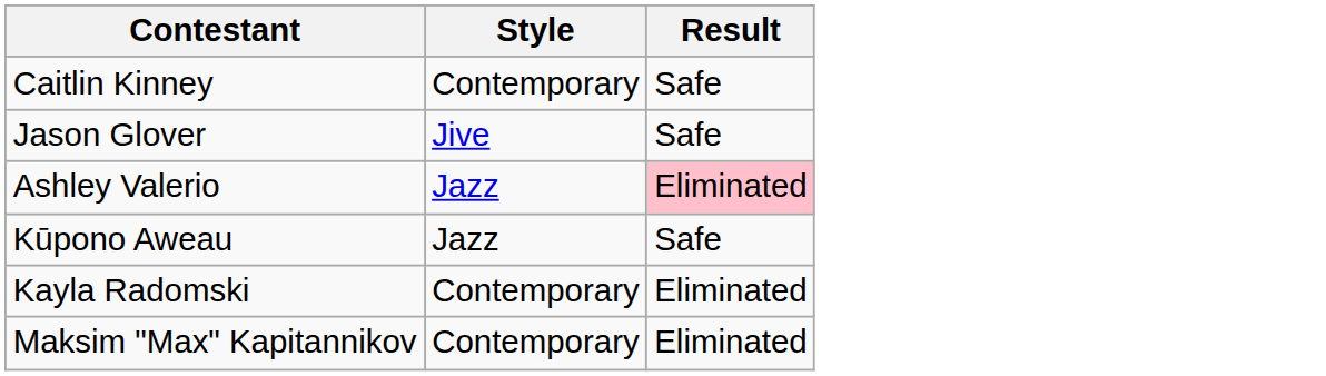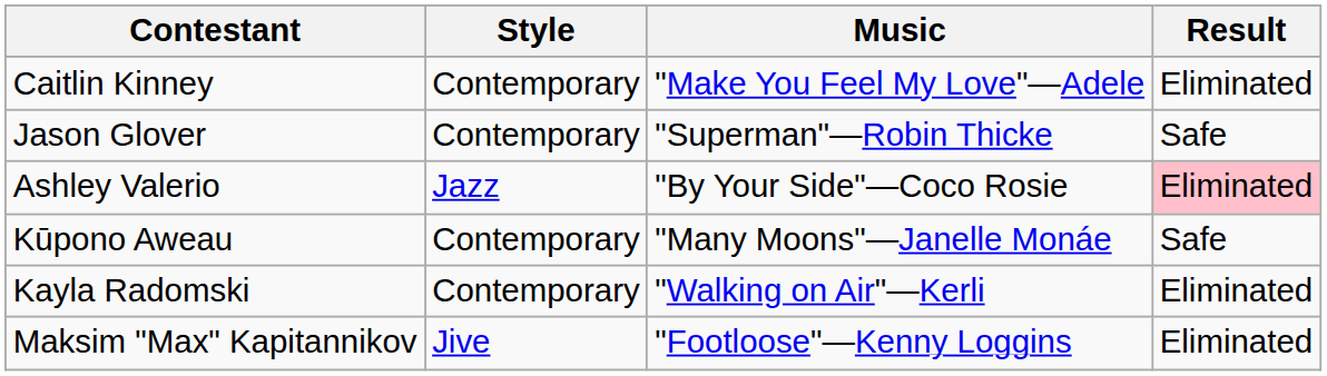+ column: Music | "Make You Feel My Love"—Adele | "Superman"—Robin Thicke | "By Your Side"—Coco Rosie | "Many Moons"—Janelle Monáe | "Walking on Air"—Kerli | "Footloose"—Kenny Loggins
Caitlin Kinney | Result: Safe -> Eliminated
Jason Glover | Style: Jive -> Contemporary
Kūpono Aweau | Style: Jazz -> Contemporary
Maksim "Max" Kapitannikov | Style: Contemporary -> Jive
